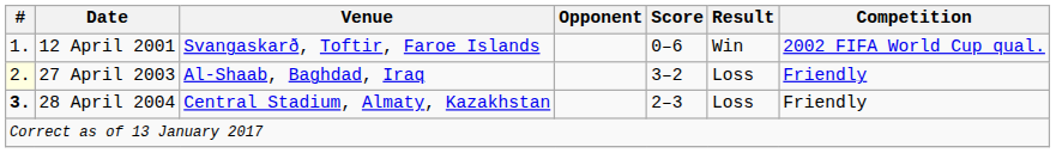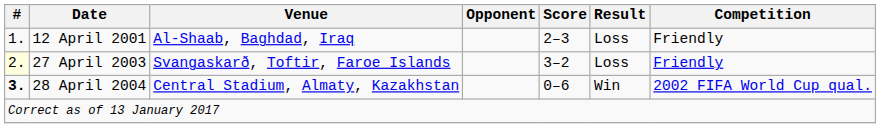12 April 2001 | Venue: Svangaskarð, Toftir, Faroe Islands -> Al-Shaab, Baghdad, Iraq
12 April 2001 | Score: 0–6 -> 2–3
12 April 2001 | Result: Win -> Loss
12 April 2001 | Competition: 2002 FIFA World Cup qual. -> Friendly
27 April 2003 | Venue: Al-Shaab, Baghdad, Iraq -> Svangaskarð, Toftir, Faroe Islands
28 April 2004 | Score: 2–3 -> 0–6
28 April 2004 | Result: Loss -> Win
28 April 2004 | Competition: Friendly -> 2002 FIFA World Cup qual.
